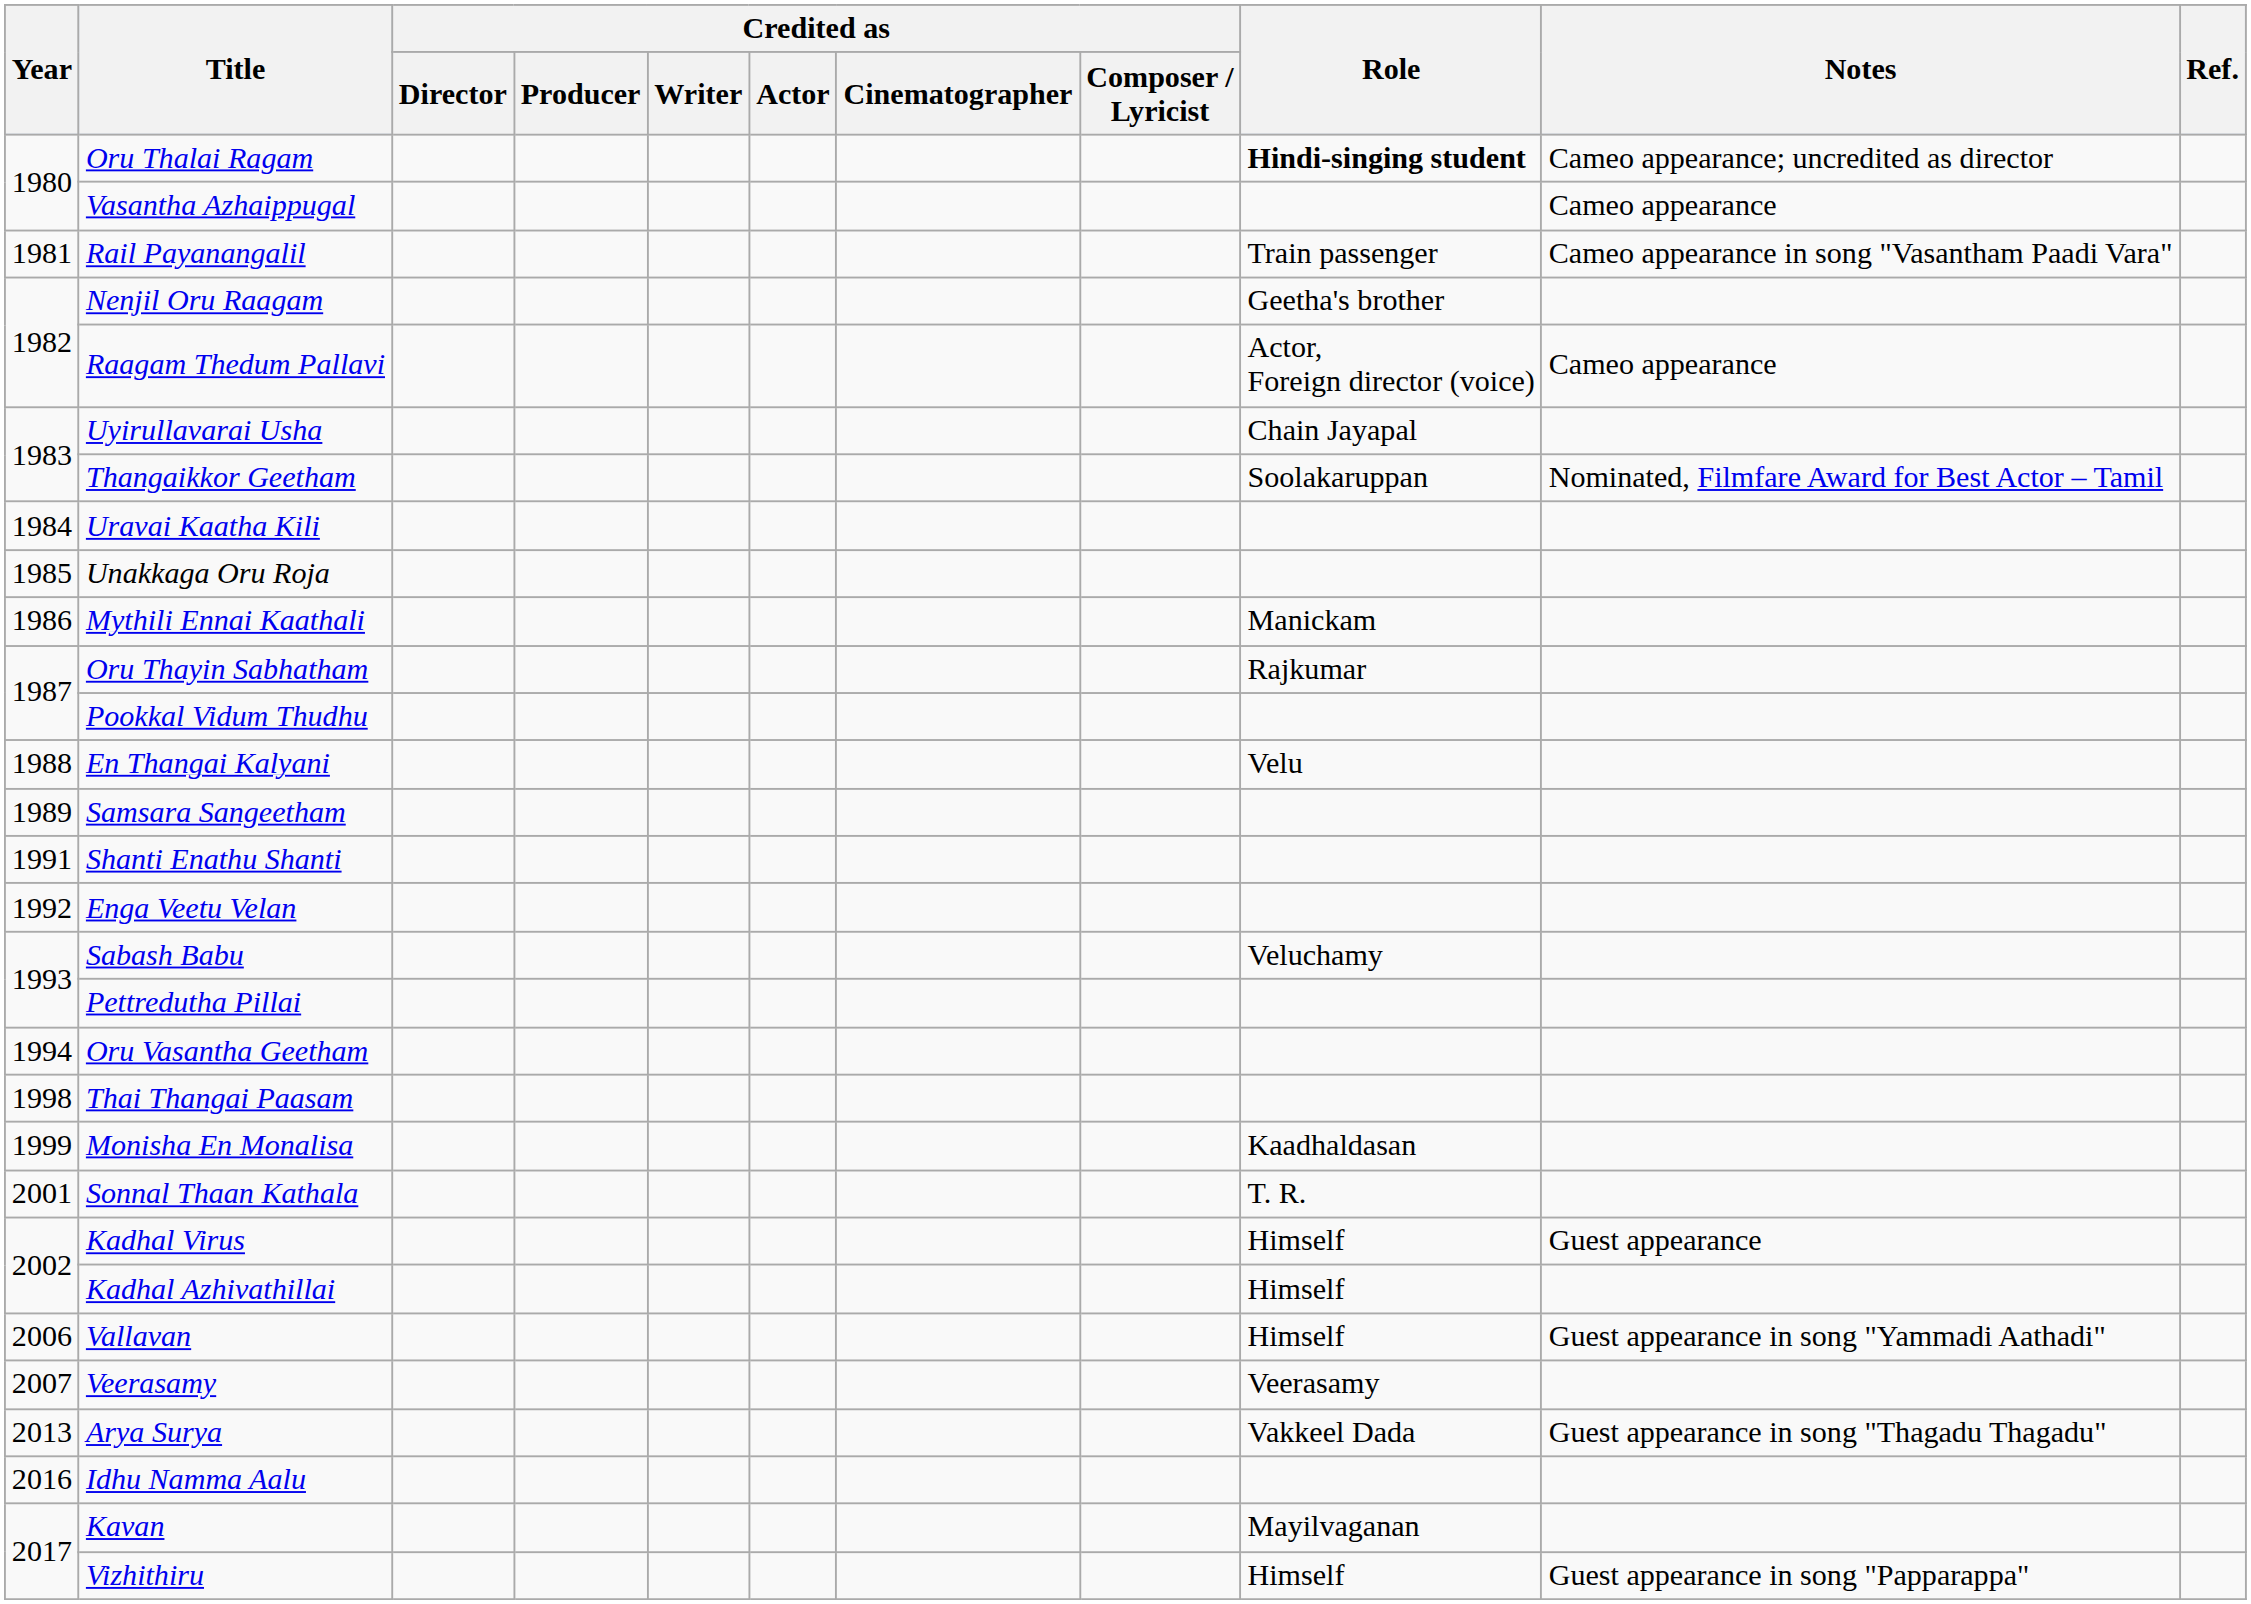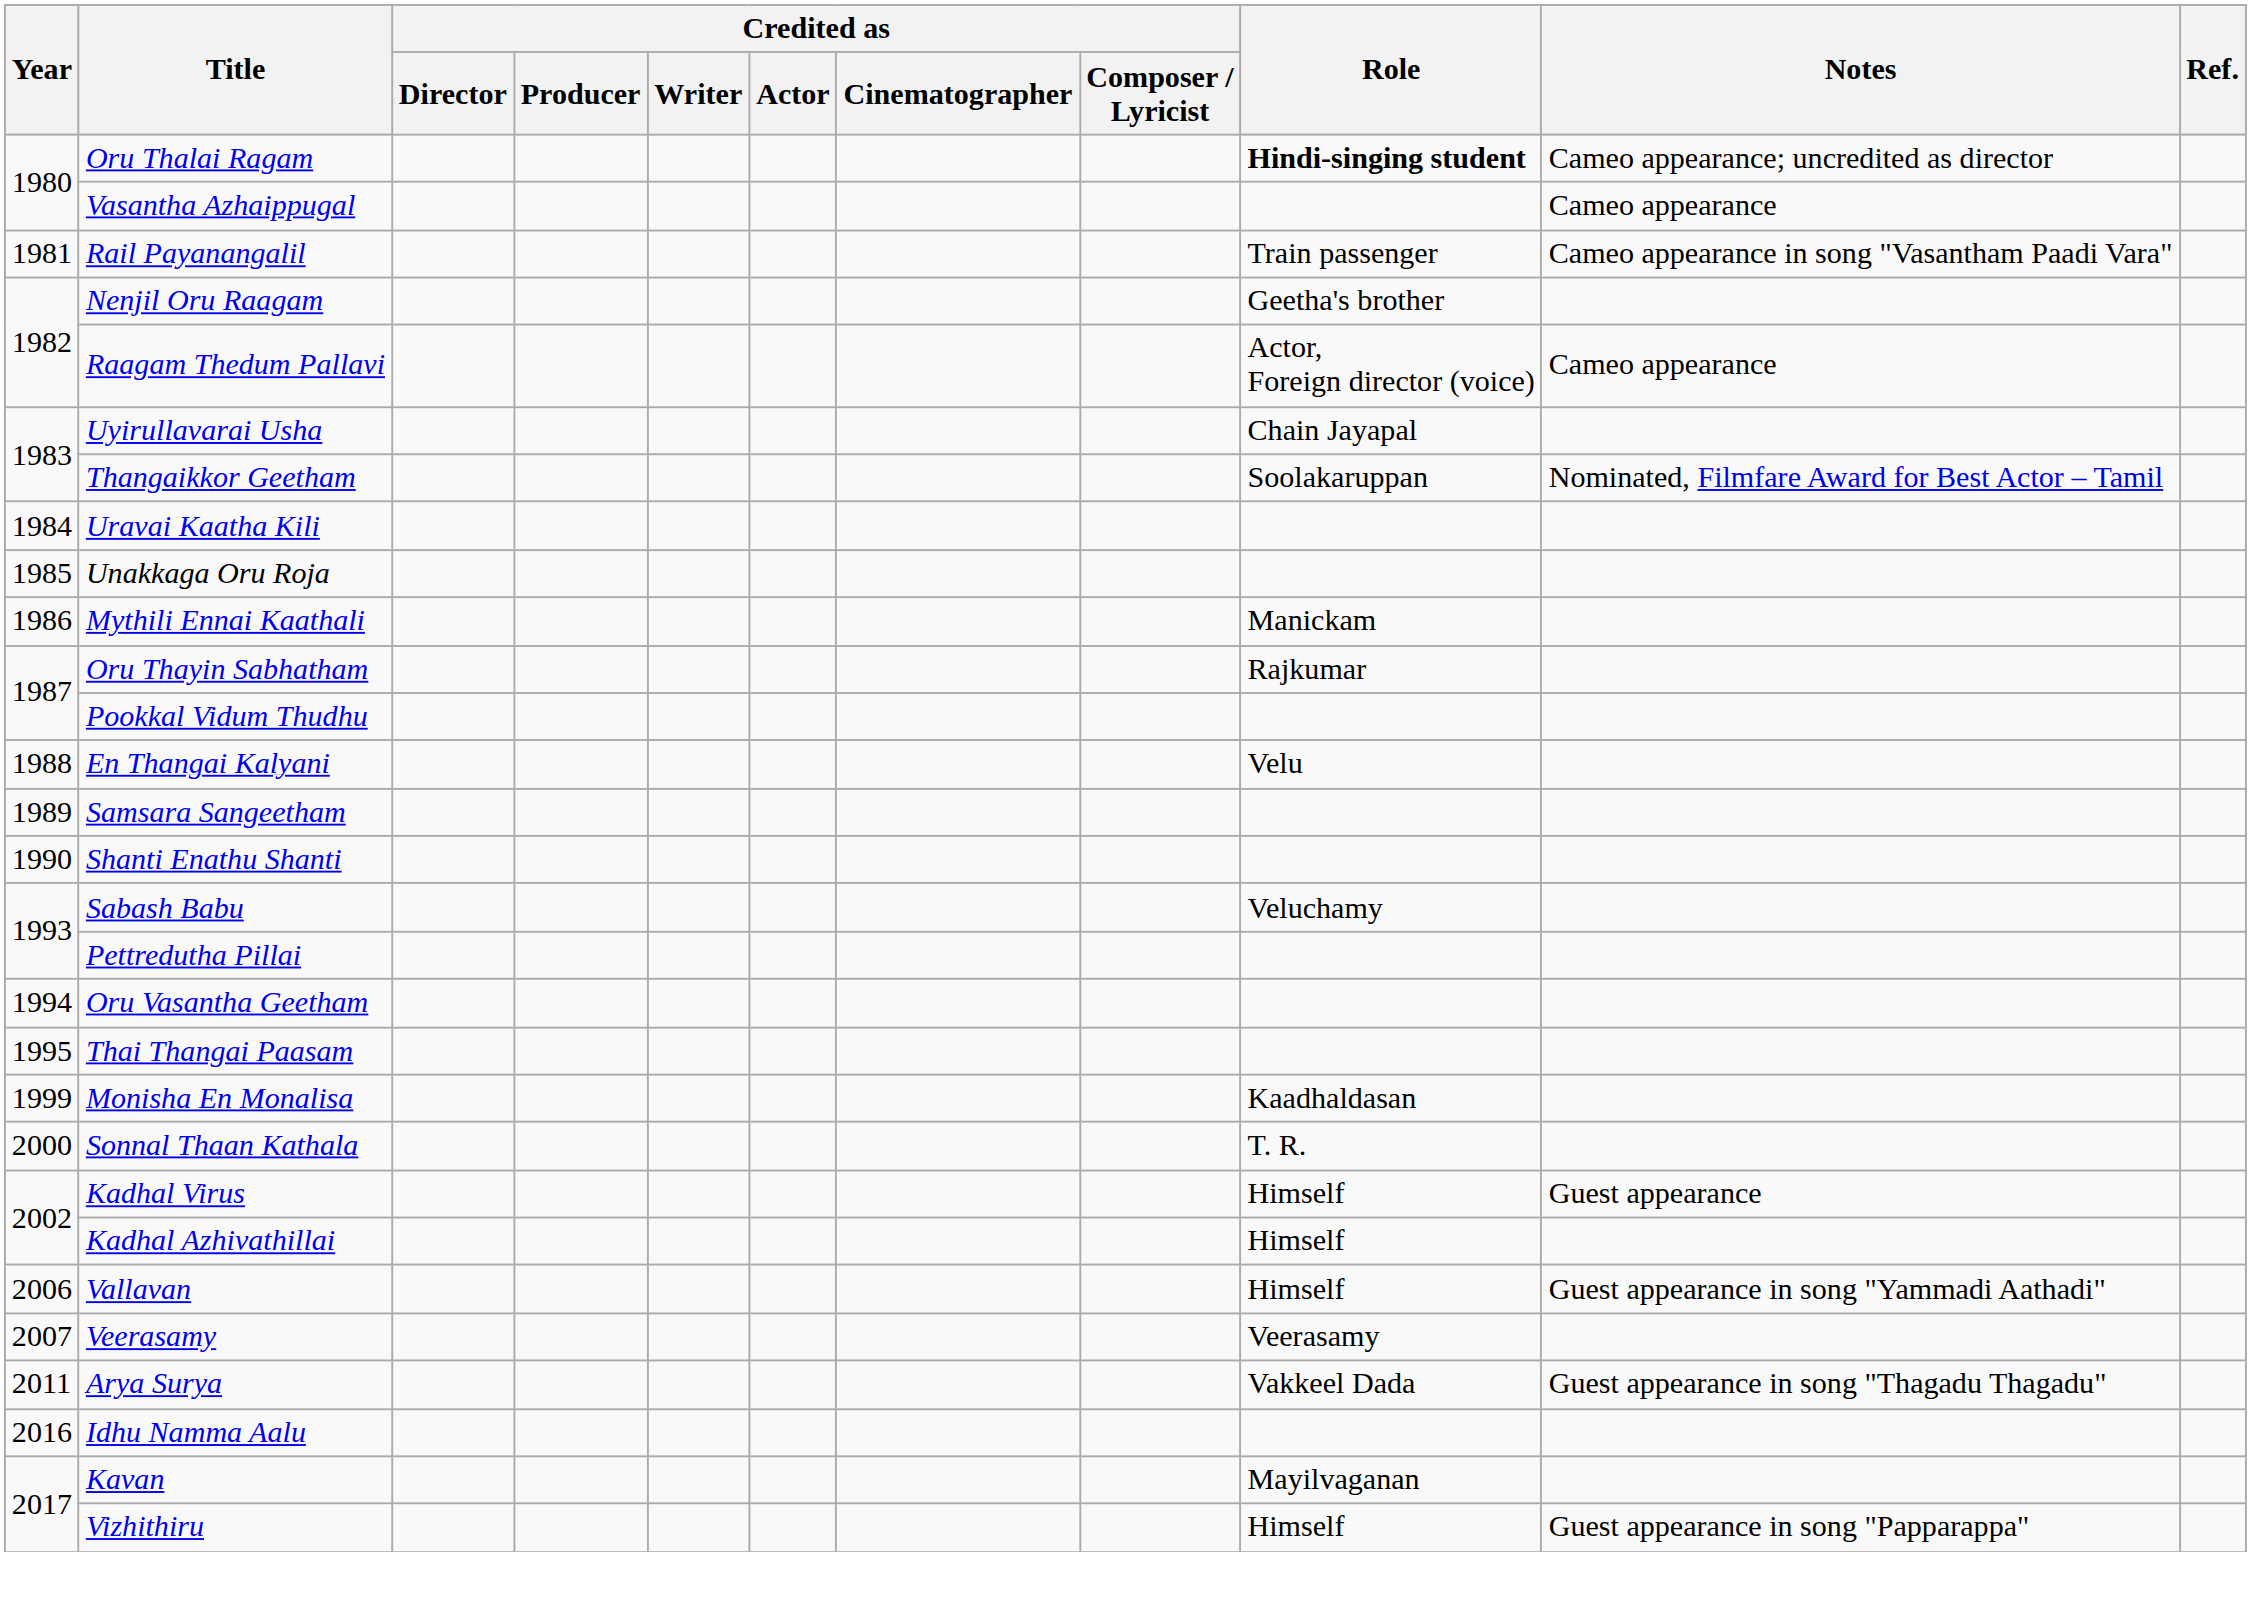Shanti Enathu Shanti | Year: 1991 -> 1990
- row: 1992 | Enga Veetu Velan
Thai Thangai Paasam | Year: 1998 -> 1995
Sonnal Thaan Kathala | Year: 2001 -> 2000
Arya Surya | Year: 2013 -> 2011
